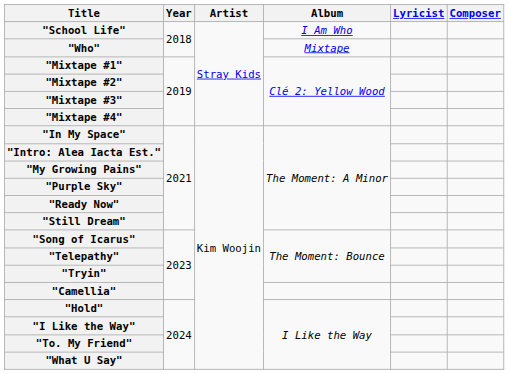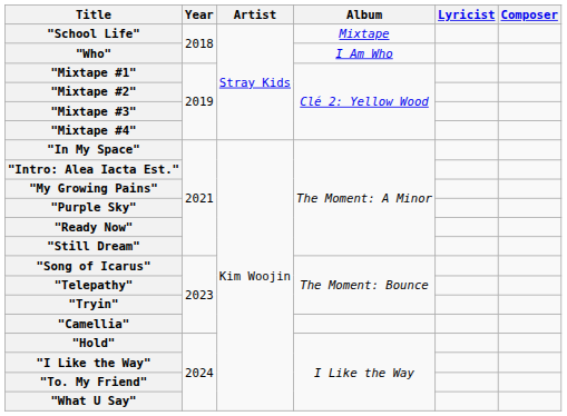"School Life" | Album: I Am Who -> Mixtape
"Who" | Album: Mixtape -> I Am Who
